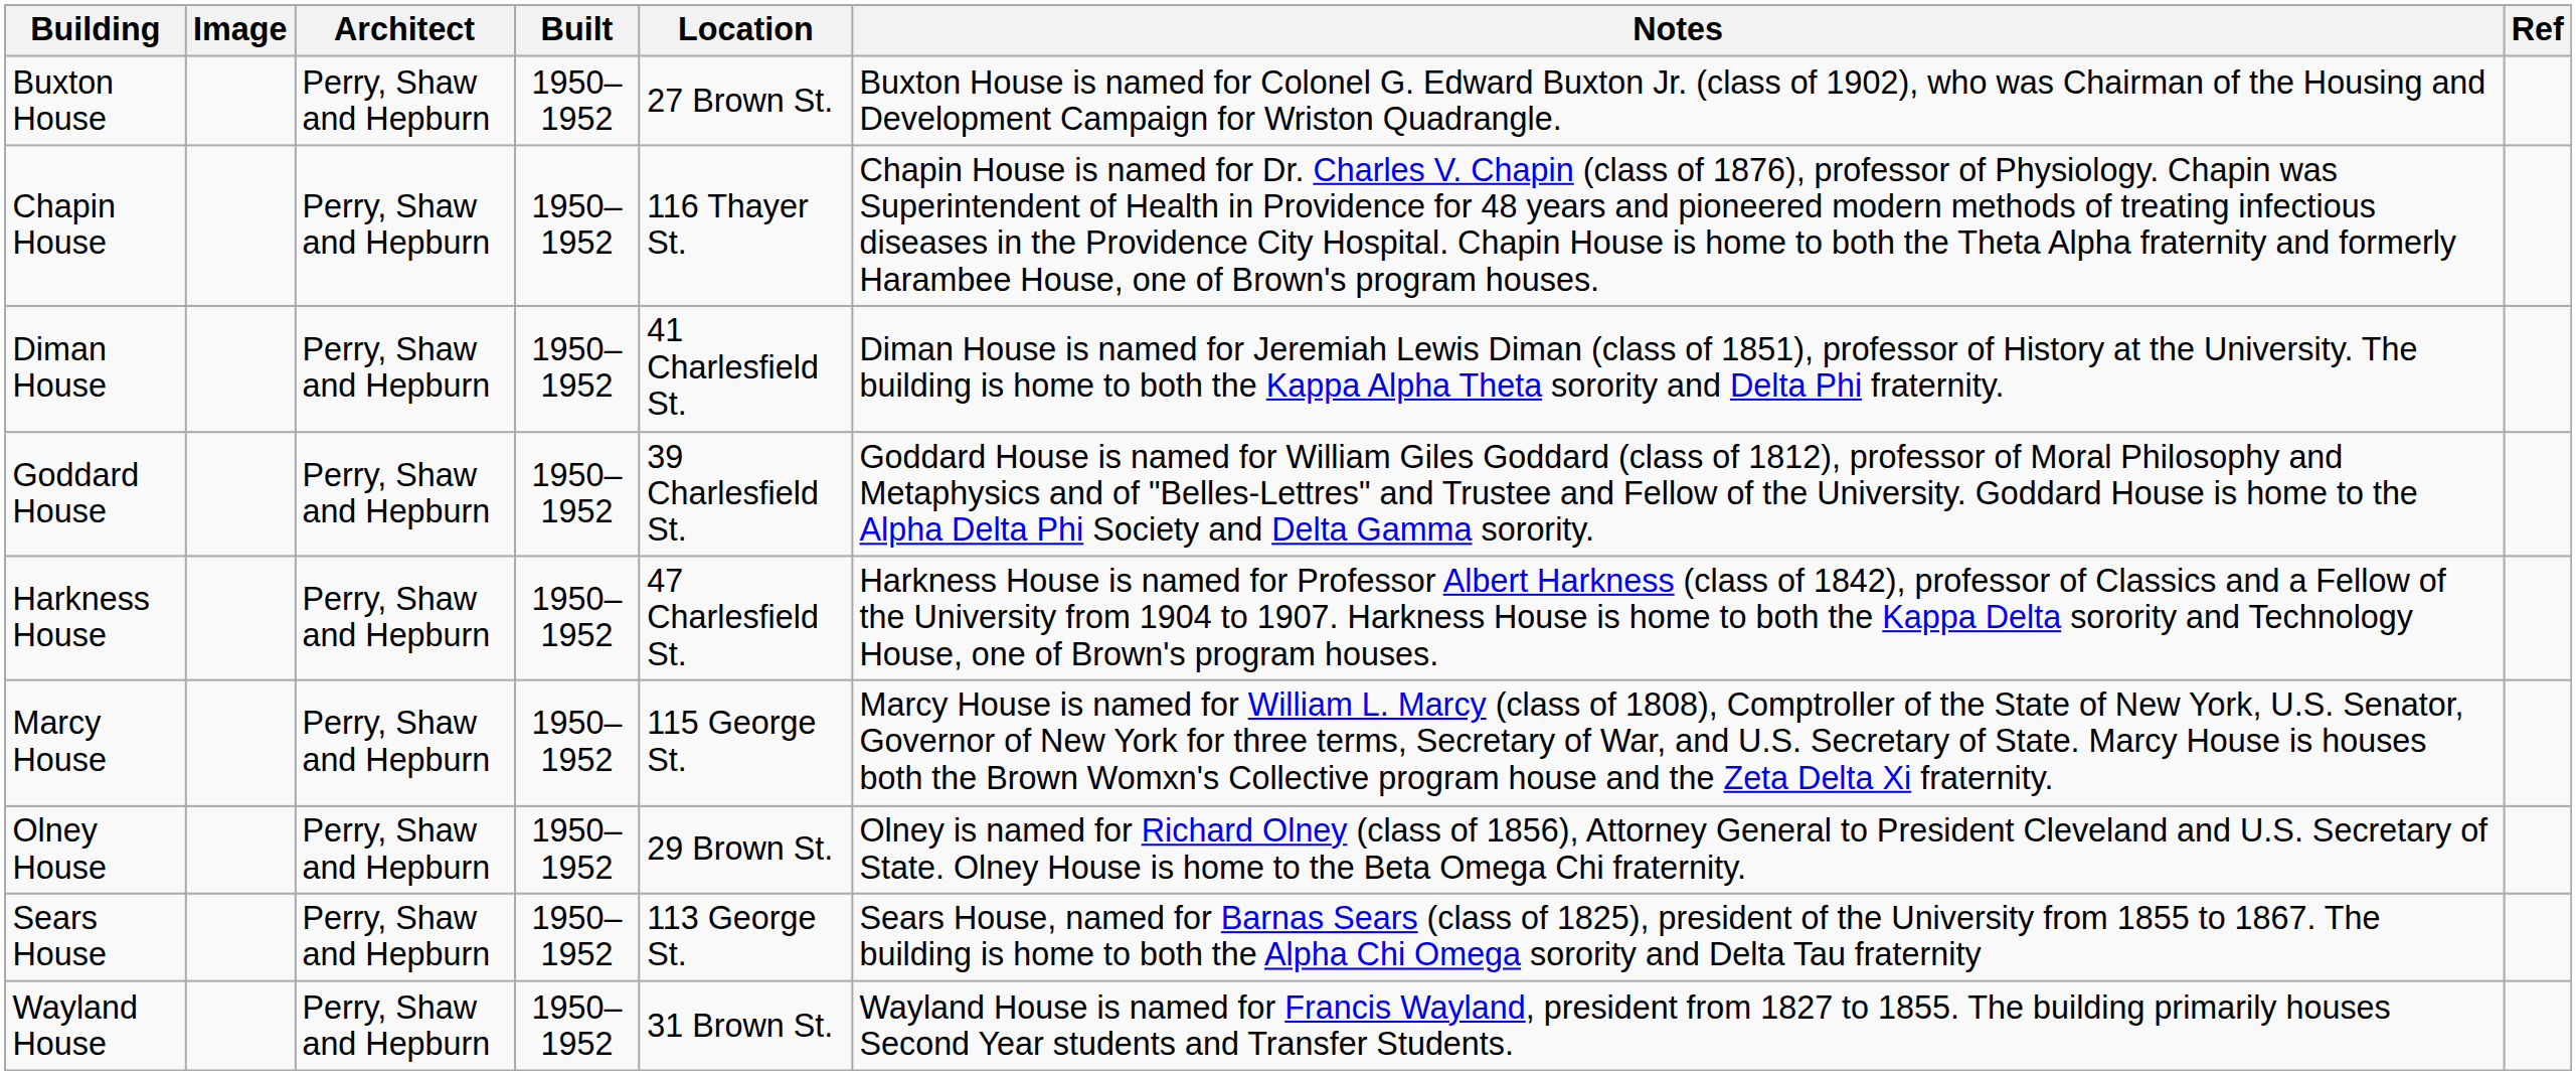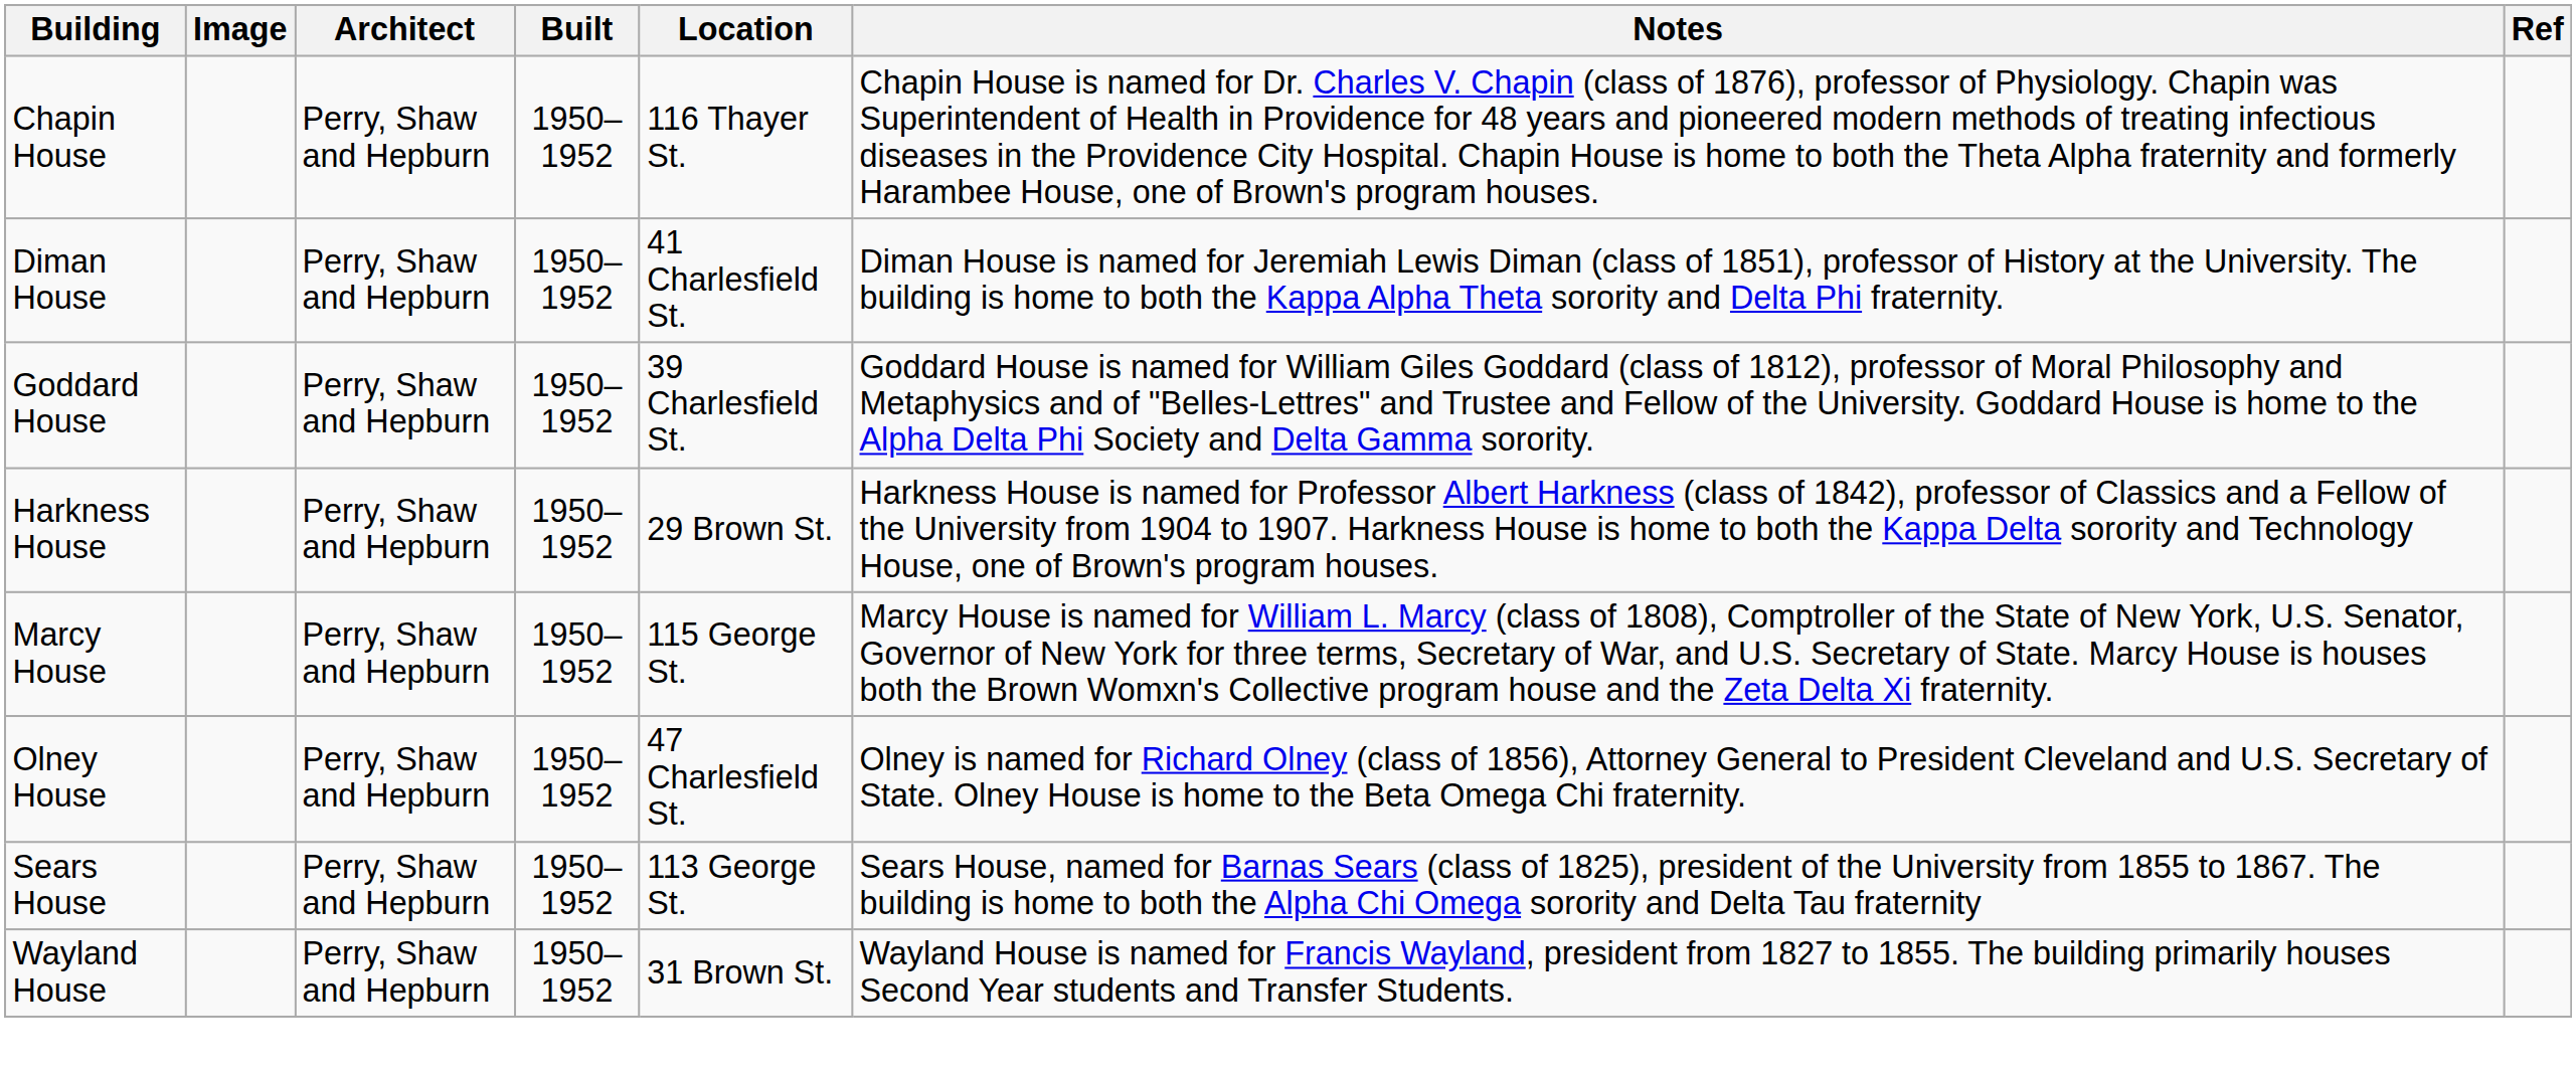- row: Buxton House | Perry, Shaw and Hepburn | 1950–1952 | 27 Brown St. | Buxton House is named for Colonel G. Edward Buxton Jr. (class of 1902), who was Chairman of the Housing and Development Campaign for Wriston Quadrangle.
Harkness House | Location: 47 Charlesfield St. -> 29 Brown St.
Olney House | Location: 29 Brown St. -> 47 Charlesfield St.
